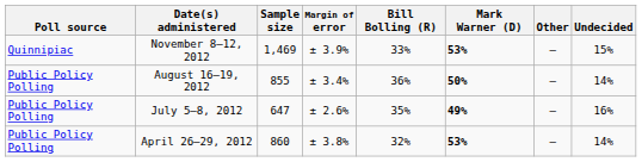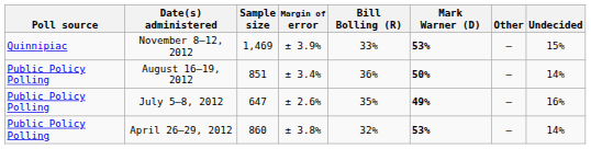August 16–19, 2012 | Sample size: 855 -> 851
